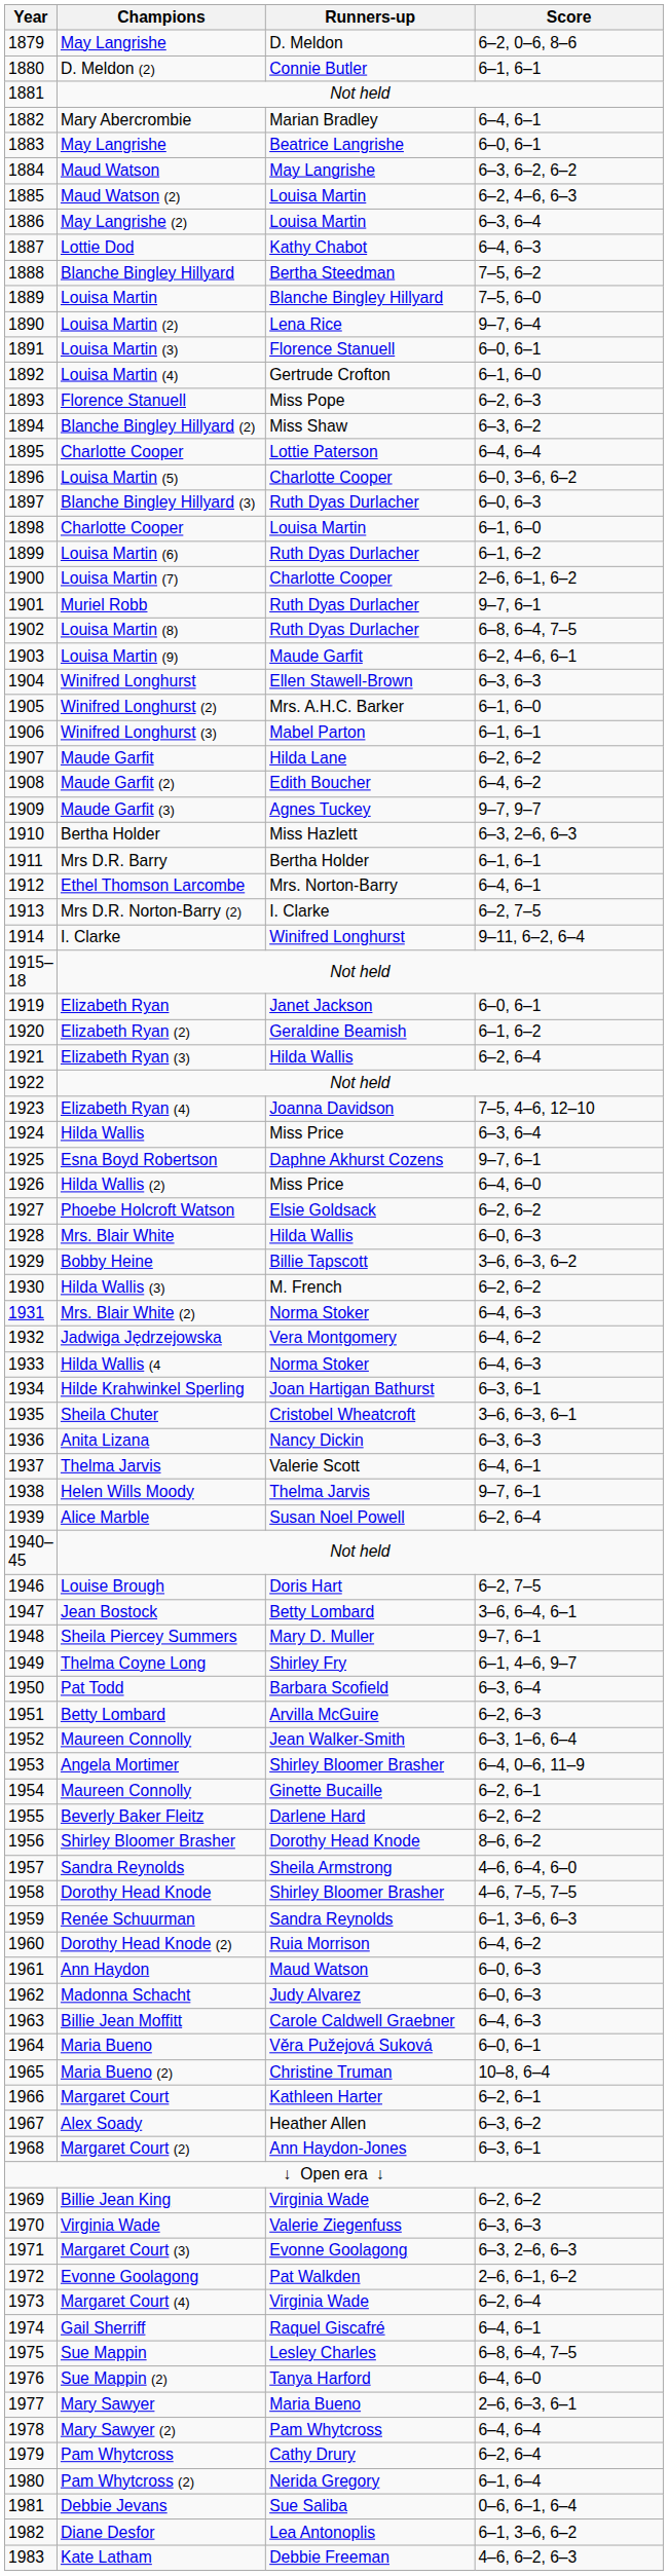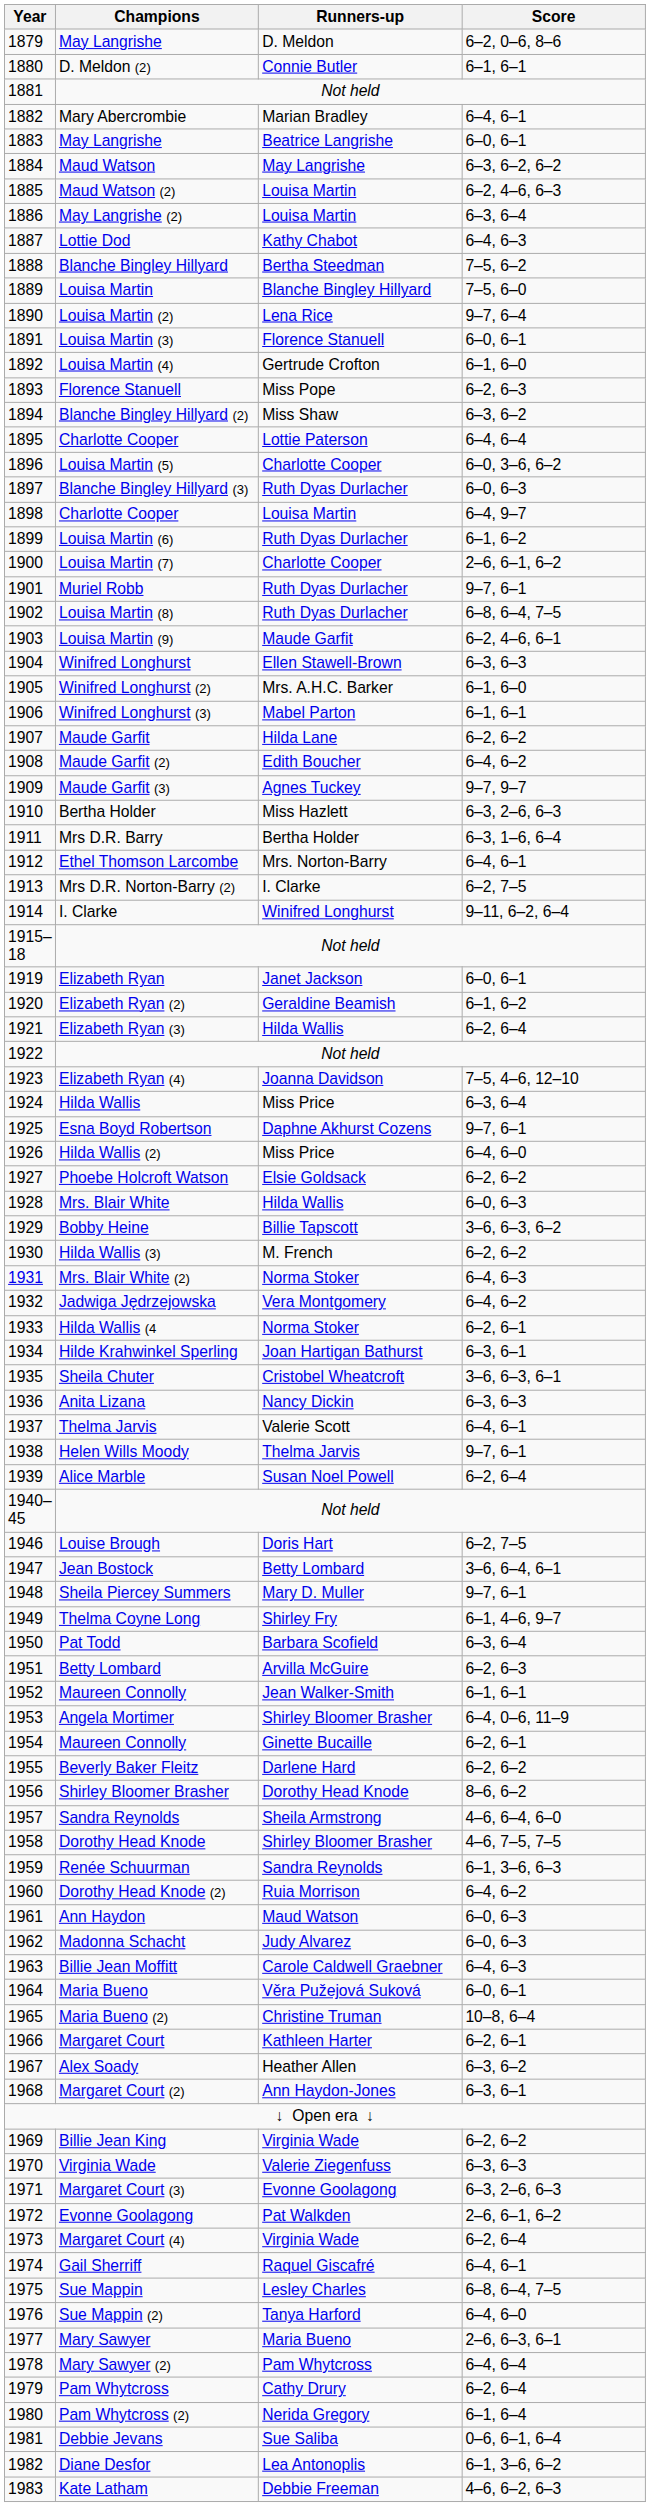1898 / Charlotte Cooper | Score: 6–1, 6–0 -> 6–4, 9–7
Mrs D.R. Barry | Score: 6–1, 6–1 -> 6–3, 1–6, 6–4
Hilda Wallis (4 | Score: 6–4, 6–3 -> 6–2, 6–1
1952 / Maureen Connolly | Score: 6–3, 1–6, 6–4 -> 6–1, 6–1
